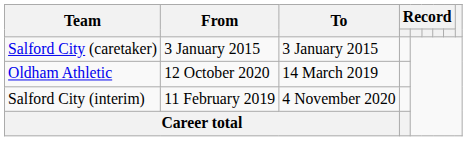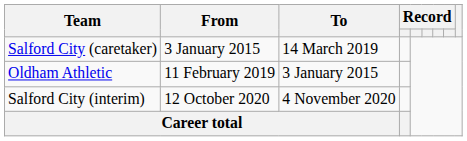Salford City (caretaker) | To: 3 January 2015 -> 14 March 2019
Oldham Athletic | From: 12 October 2020 -> 11 February 2019
Oldham Athletic | To: 14 March 2019 -> 3 January 2015
Salford City (interim) | From: 11 February 2019 -> 12 October 2020
